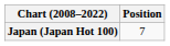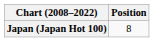Japan (Japan Hot 100) | Position: 7 -> 8
